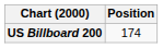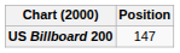US Billboard 200 | Position: 174 -> 147
